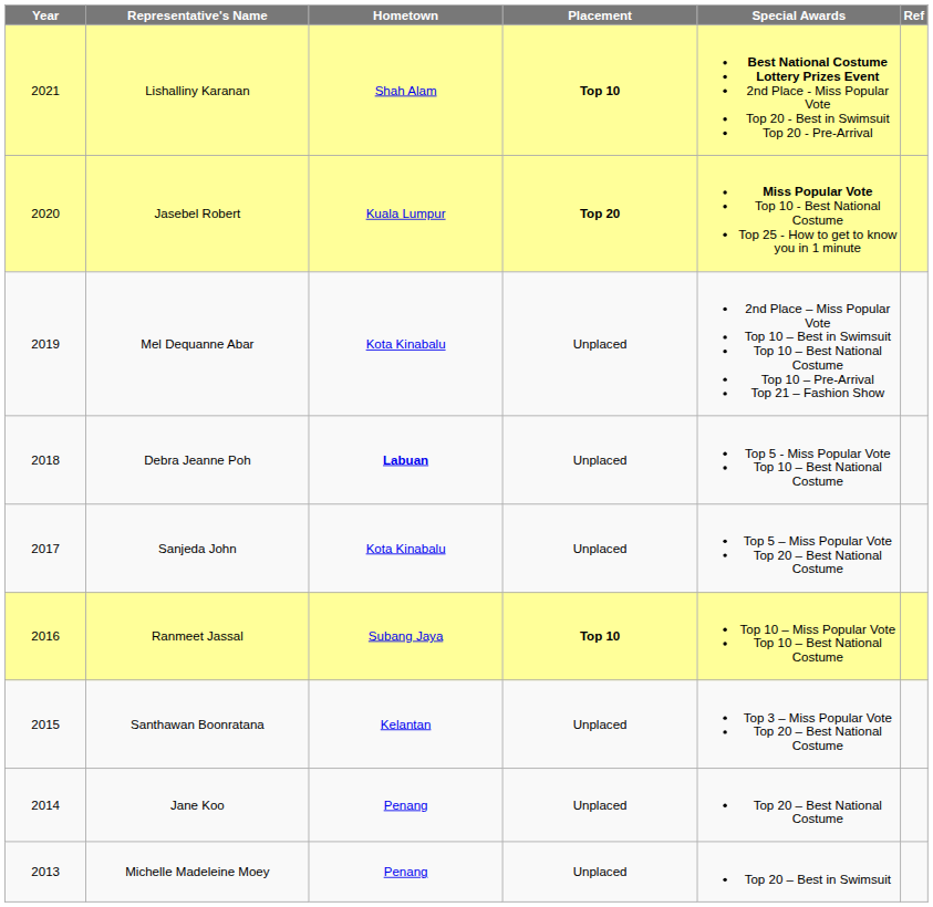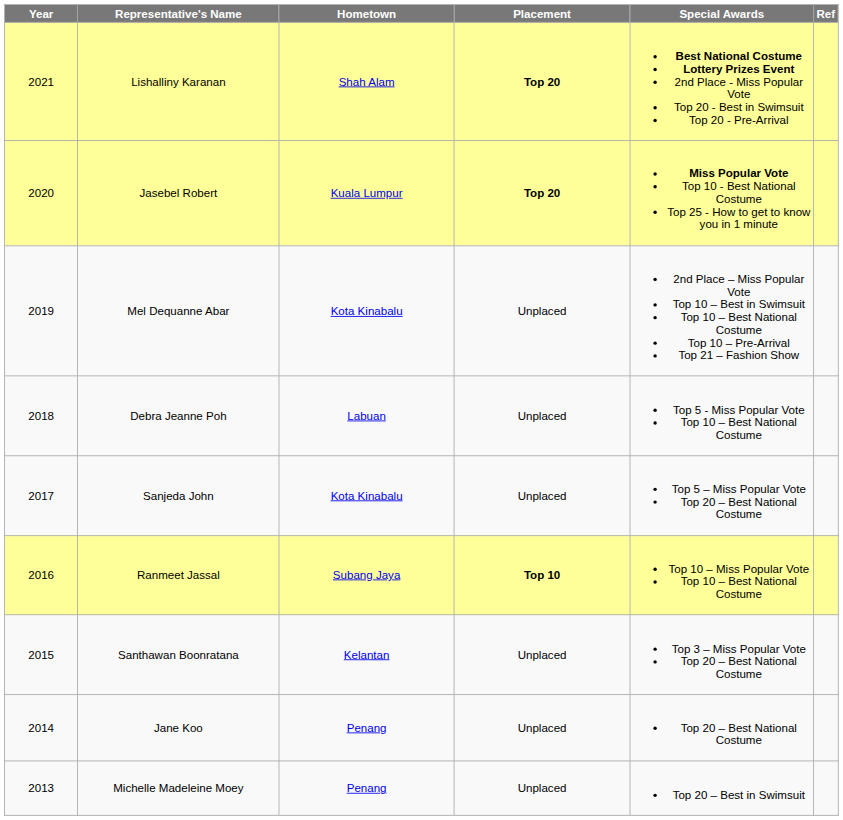Lishalliny Karanan | Placement: Top 10 -> Top 20
Debra Jeanne Poh | Hometown: bold -> normal
